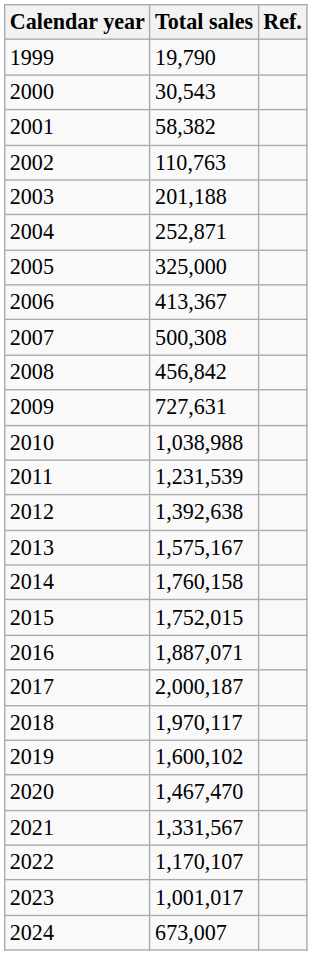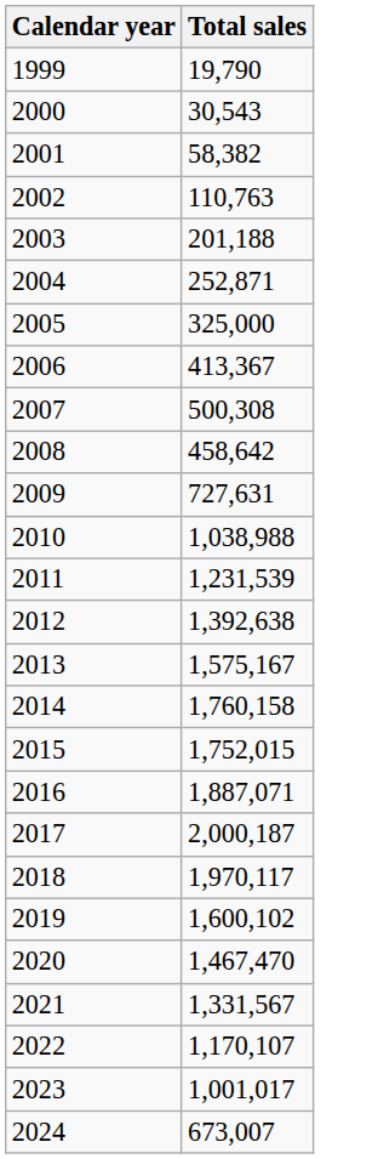- column: Ref.
2008 | Total sales: 456,842 -> 458,642
